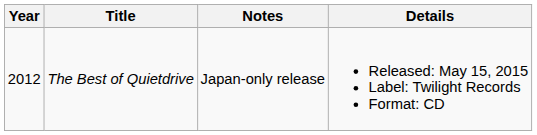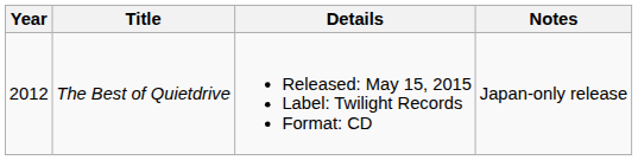columns swapped: Details <-> Notes
